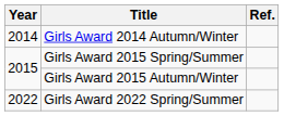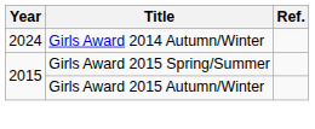Girls Award 2014 Autumn/Winter | Year: 2014 -> 2024
- row: 2022 | Girls Award 2022 Spring/Summer
